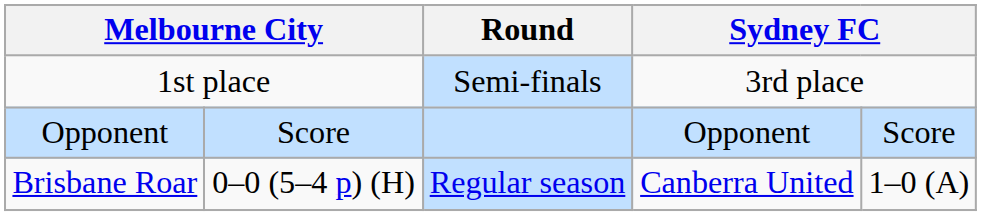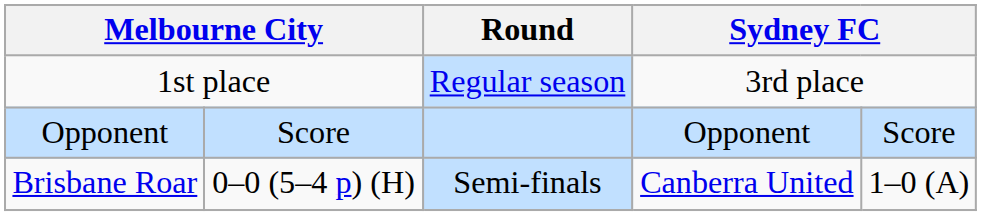1st place | Round: Semi-finals -> Regular season
Brisbane Roar | Round: Regular season -> Semi-finals
